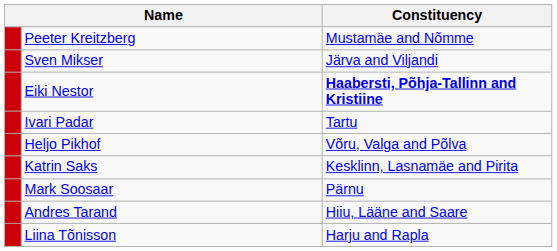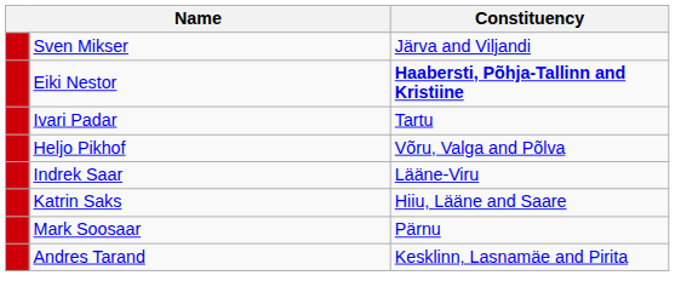- row: Peeter Kreitzberg | Mustamäe and Nõmme
+ row: Indrek Saar | Lääne-Viru
Katrin Saks | Constituency: Kesklinn, Lasnamäe and Pirita -> Hiiu, Lääne and Saare
Andres Tarand | Constituency: Hiiu, Lääne and Saare -> Kesklinn, Lasnamäe and Pirita
- row: Liina Tõnisson | Harju and Rapla
